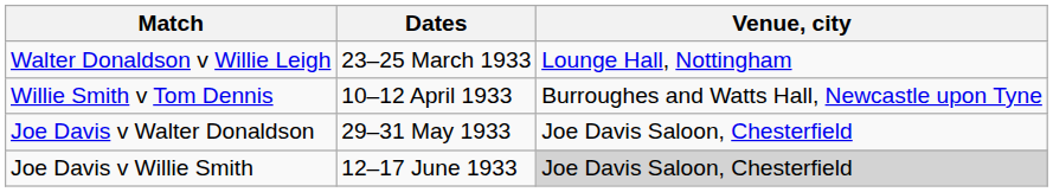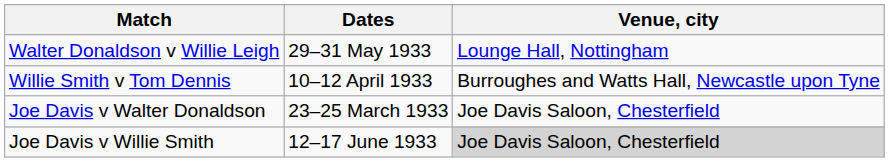Walter Donaldson v Willie Leigh | Dates: 23–25 March 1933 -> 29–31 May 1933
Joe Davis v Walter Donaldson | Dates: 29–31 May 1933 -> 23–25 March 1933
